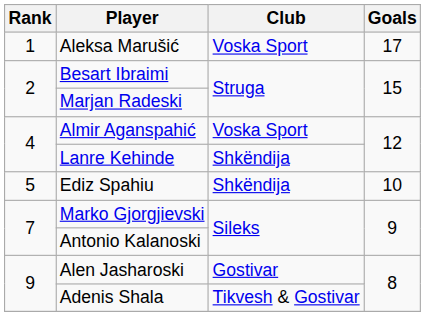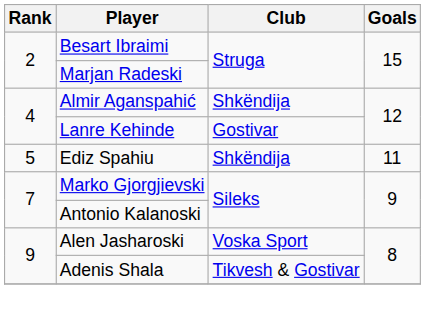- row: 1 | Aleksa Marušić | Voska Sport | 17
Almir Aganspahić | Club: Voska Sport -> Shkëndija
Lanre Kehinde | Club: Shkëndija -> Gostivar
Ediz Spahiu | Goals: 10 -> 11
Alen Jasharoski | Club: Gostivar -> Voska Sport
